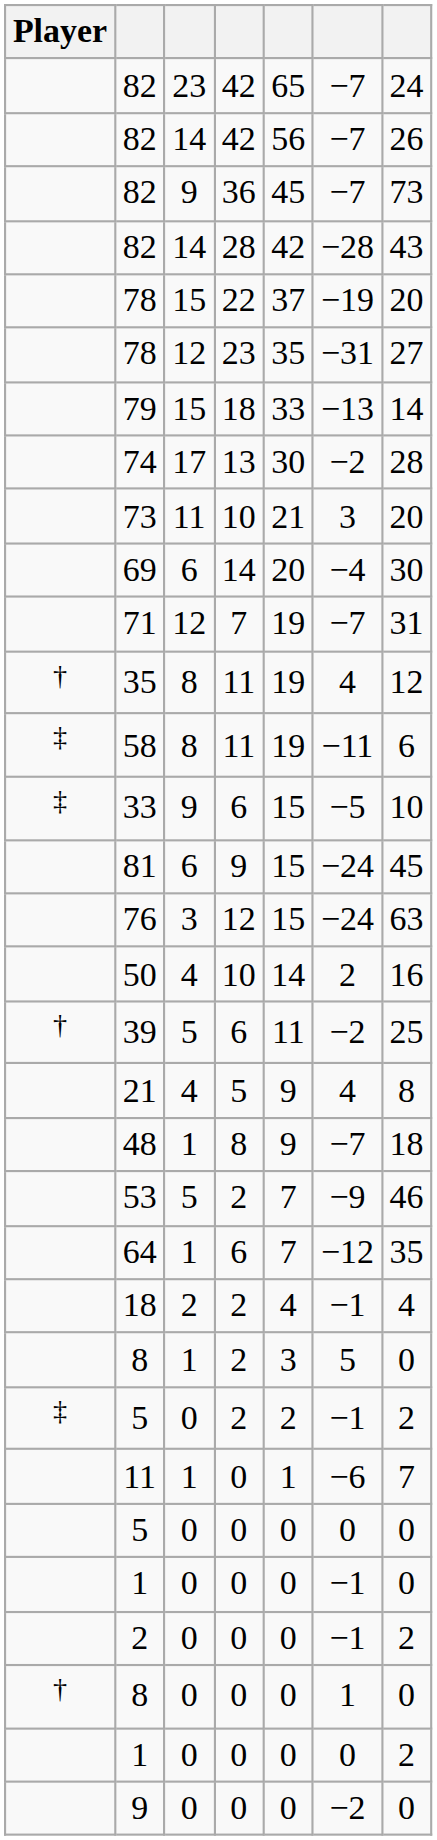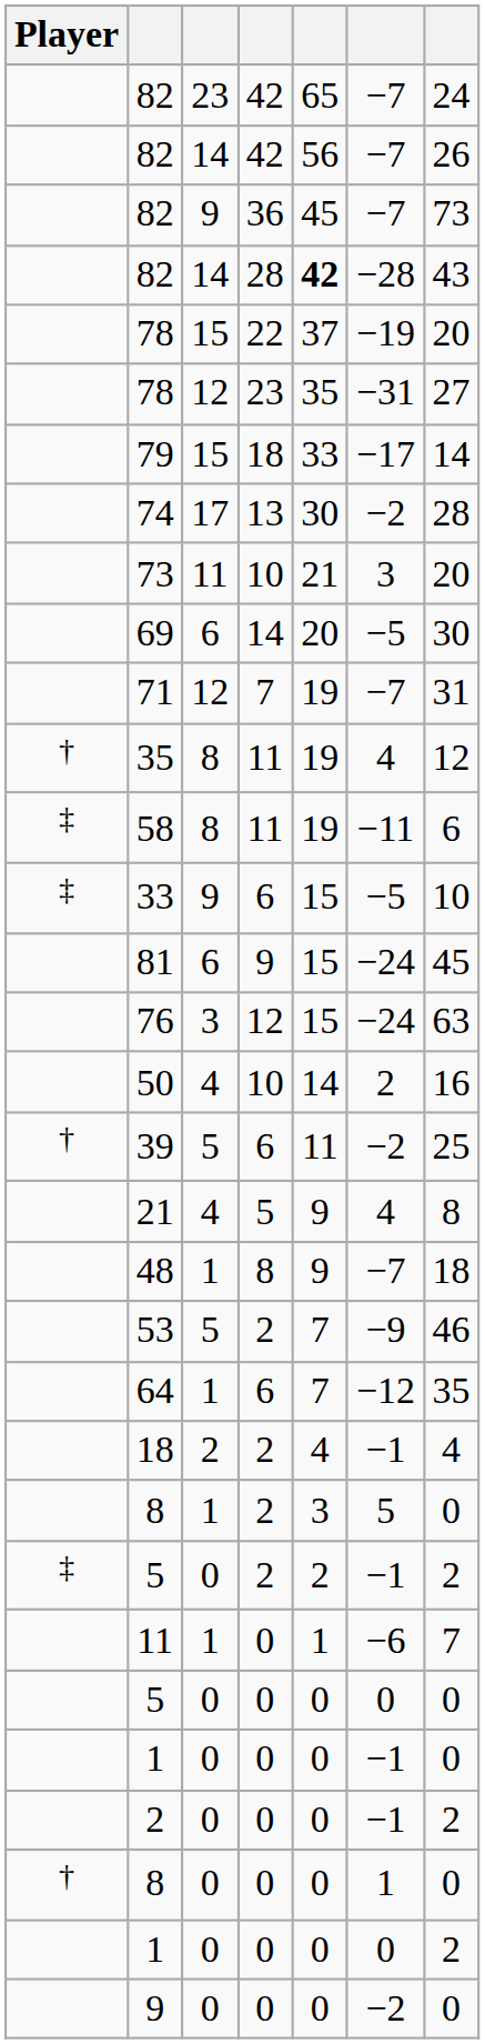82 / 28 | column 5: normal -> bold
79 | column 6: −13 -> −17
69 | column 6: −4 -> −5
